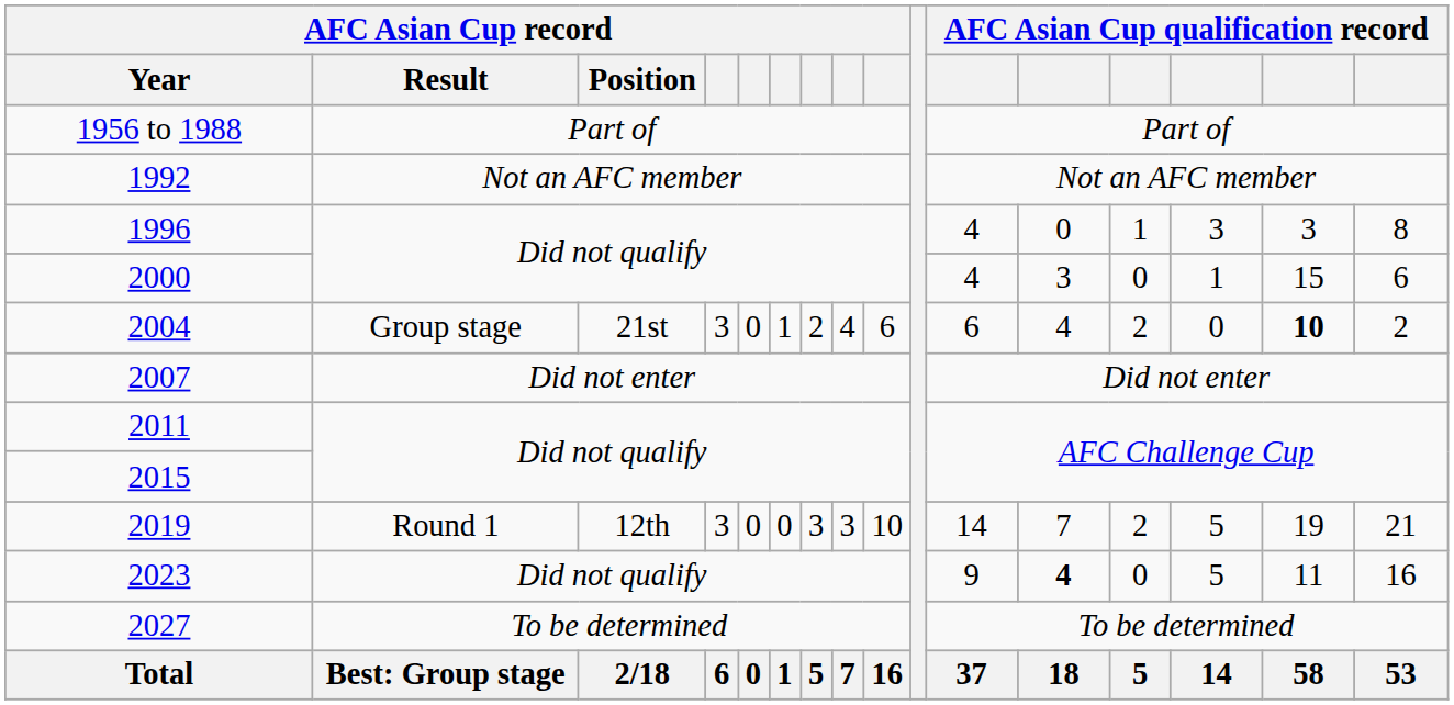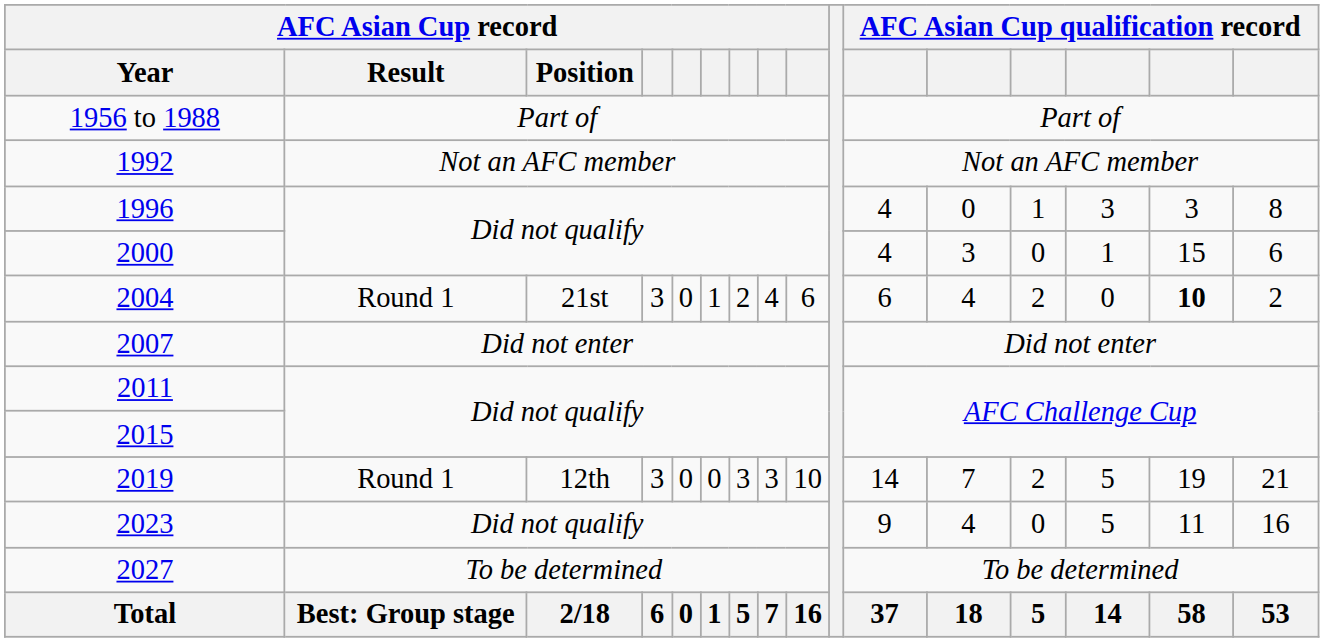2004 | AFC Asian Cup record / Result: Group stage -> Round 1
2023 | column 12: bold -> normal
